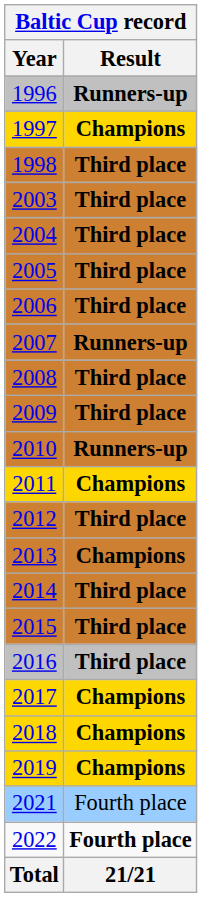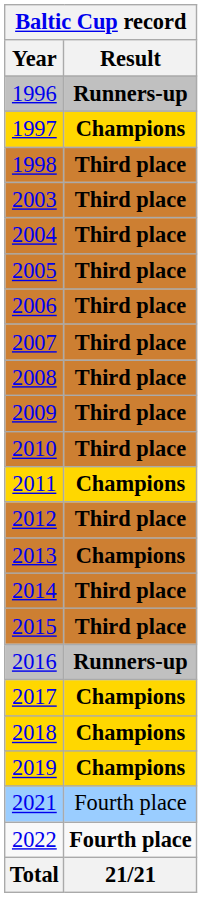2007 | Result: Runners-up -> Third place
2010 | Result: Runners-up -> Third place
2016 | Result: Third place -> Runners-up
